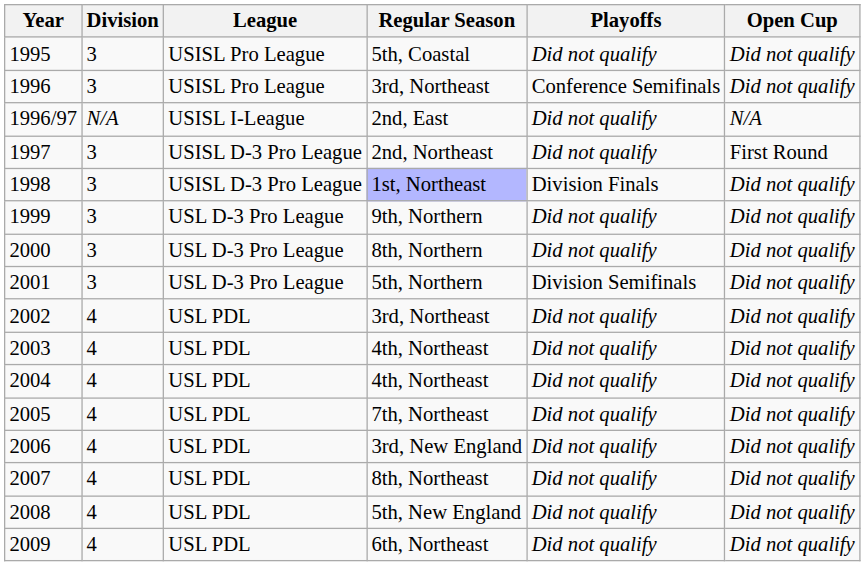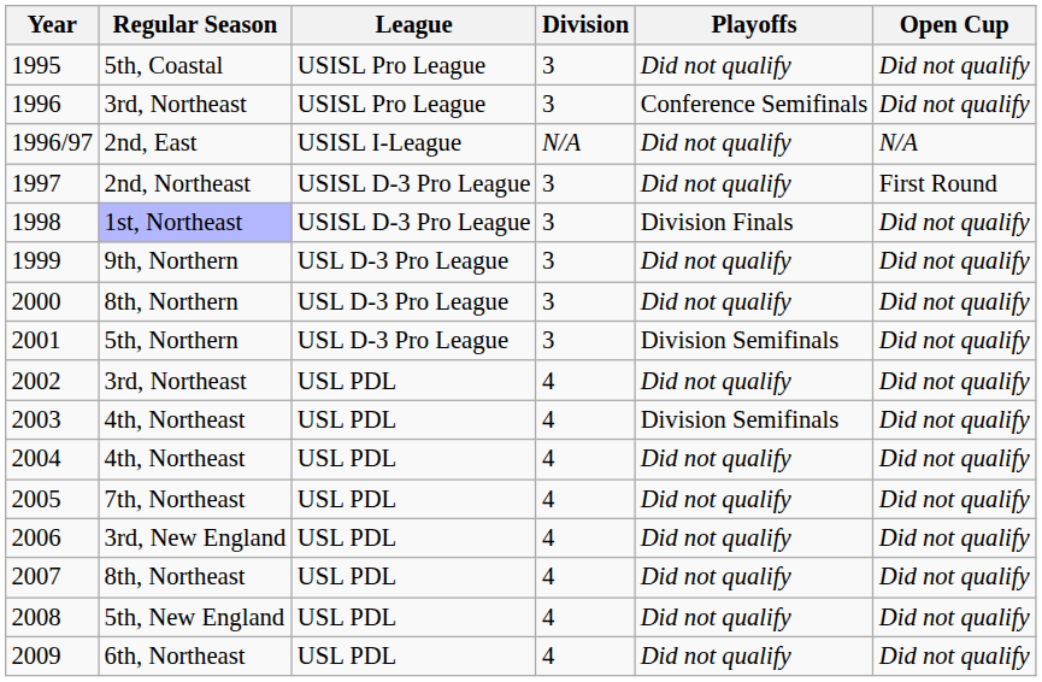columns swapped: Division <-> Regular Season
2003 | Playoffs: Did not qualify -> Division Semifinals
